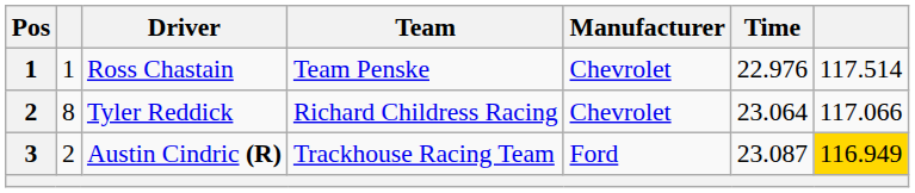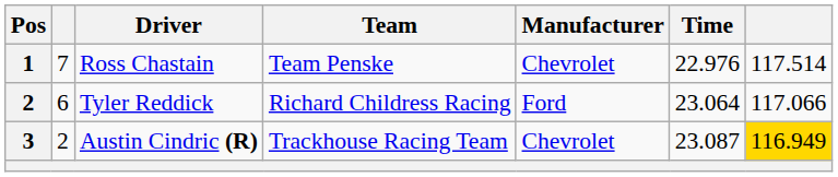Ross Chastain | column 2: 1 -> 7
Tyler Reddick | column 2: 8 -> 6
Tyler Reddick | Manufacturer: Chevrolet -> Ford
Austin Cindric (R) | Manufacturer: Ford -> Chevrolet
